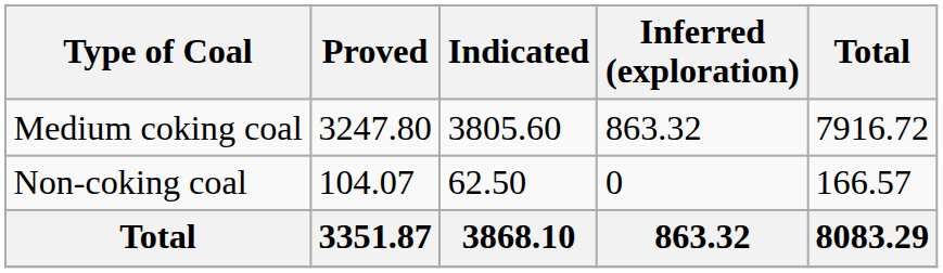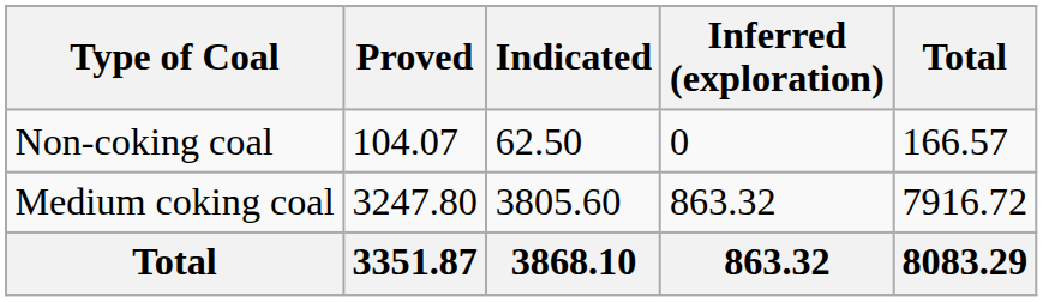rows swapped: Medium coking coal <-> Non-coking coal
